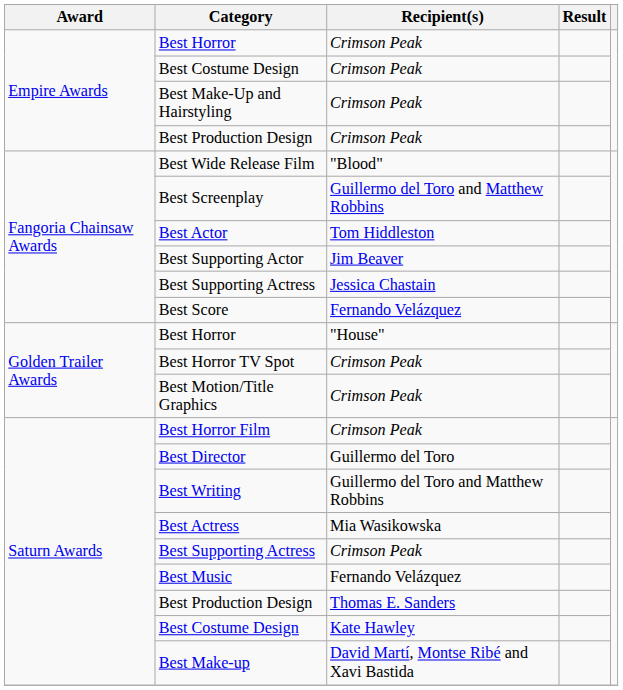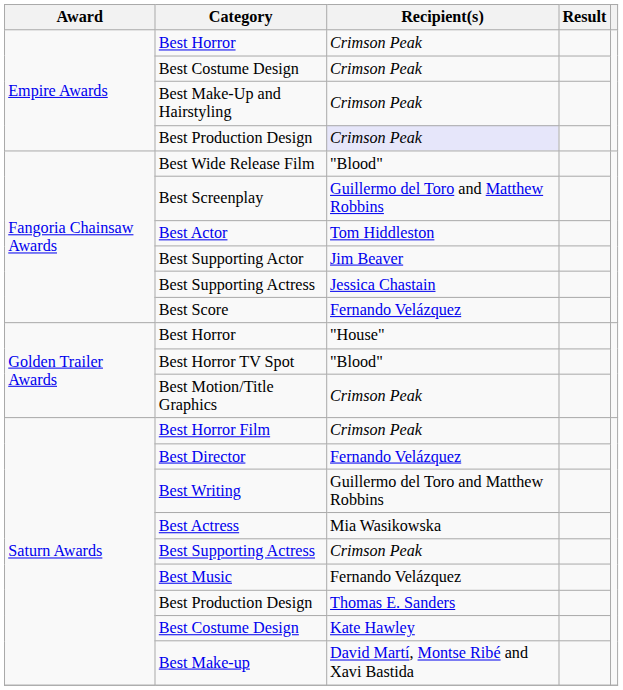Empire Awards / Best Production Design | Recipient(s): no background -> lavender background
Best Horror TV Spot | Recipient(s): Crimson Peak -> "Blood"
Best Director | Recipient(s): Guillermo del Toro -> Fernando Velázquez
